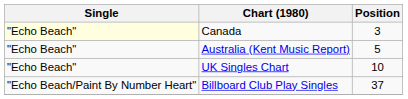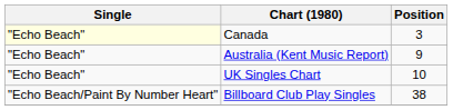Australia (Kent Music Report) | Position: 5 -> 9
Billboard Club Play Singles | Position: 37 -> 38
